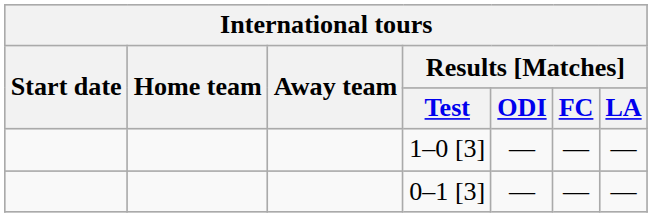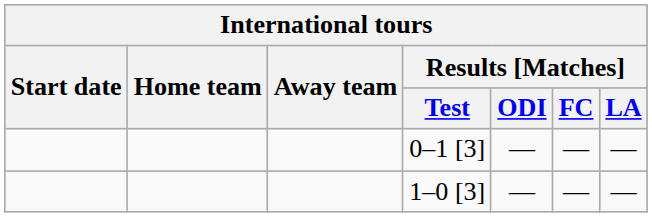rows swapped: 1–0 [3] <-> 0–1 [3]
